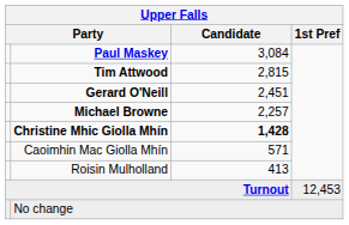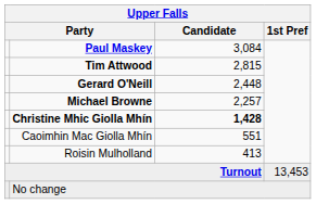Gerard O'Neill | Candidate: 2,451 -> 2,448
Caoimhin Mac Giolla Mhín | Candidate: 571 -> 551
Turnout | 1st Pref: 12,453 -> 13,453
